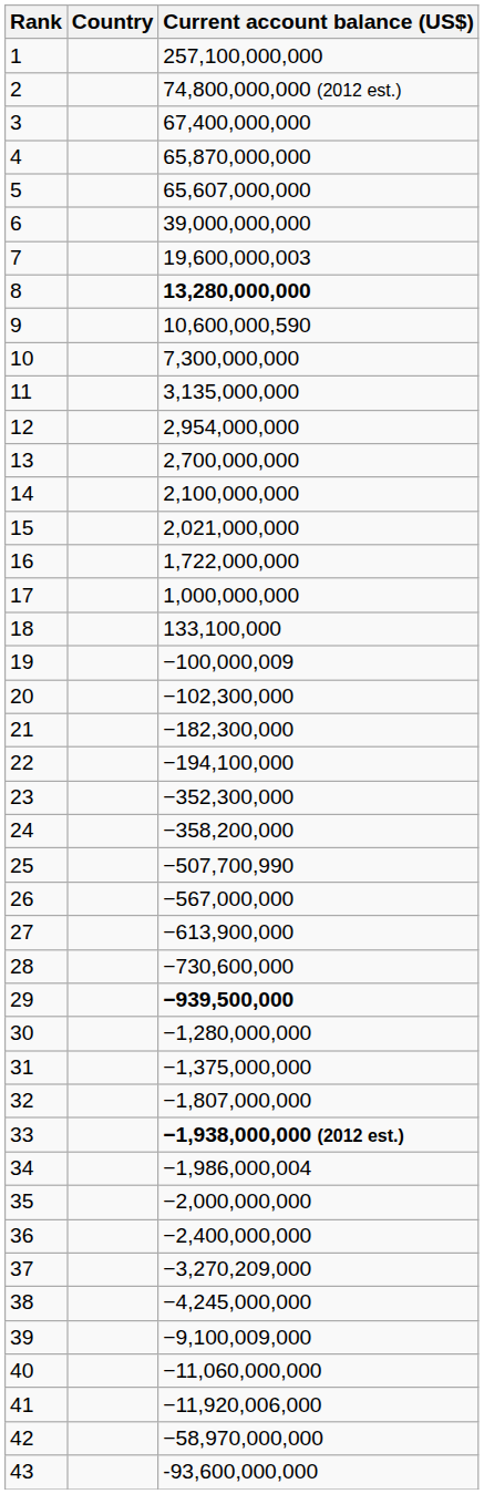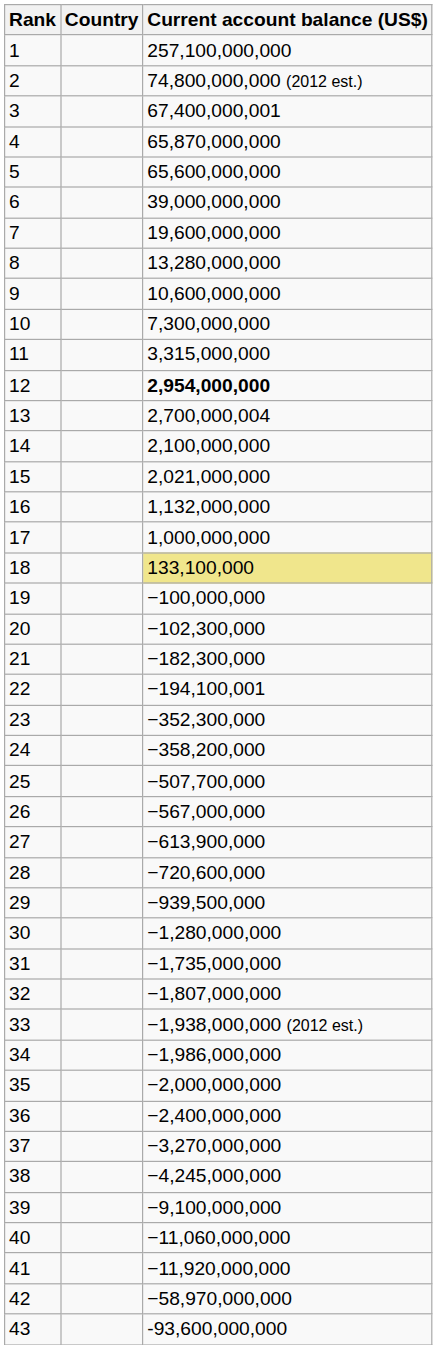3 | Current account balance (US$): 67,400,000,000 -> 67,400,000,001
5 | Current account balance (US$): 65,607,000,000 -> 65,600,000,000
7 | Current account balance (US$): 19,600,000,003 -> 19,600,000,000
8 | Current account balance (US$): bold -> normal
9 | Current account balance (US$): 10,600,000,590 -> 10,600,000,000
11 | Current account balance (US$): 3,135,000,000 -> 3,315,000,000
12 | Current account balance (US$): normal -> bold
13 | Current account balance (US$): 2,700,000,000 -> 2,700,000,004
16 | Current account balance (US$): 1,722,000,000 -> 1,132,000,000
18 | Current account balance (US$): no background -> khaki background
19 | Current account balance (US$): −100,000,009 -> −100,000,000
22 | Current account balance (US$): −194,100,000 -> −194,100,001
25 | Current account balance (US$): −507,700,990 -> −507,700,000
28 | Current account balance (US$): −730,600,000 -> −720,600,000
29 | Current account balance (US$): bold -> normal
31 | Current account balance (US$): −1,375,000,000 -> −1,735,000,000
33 | Current account balance (US$): bold -> normal
34 | Current account balance (US$): −1,986,000,004 -> −1,986,000,000
37 | Current account balance (US$): −3,270,209,000 -> −3,270,000,000
39 | Current account balance (US$): −9,100,009,000 -> −9,100,000,000
41 | Current account balance (US$): −11,920,006,000 -> −11,920,000,000
